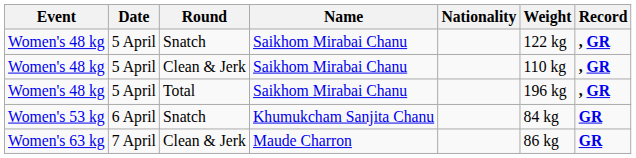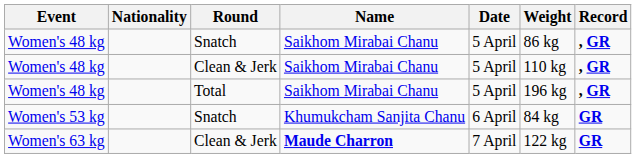columns swapped: Date <-> Nationality
Women's 48 kg / Snatch | Weight: 122 kg -> 86 kg
Women's 63 kg | Name: normal -> bold
Women's 63 kg | Weight: 86 kg -> 122 kg
